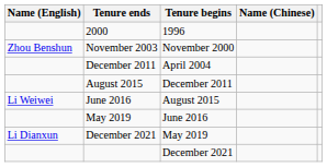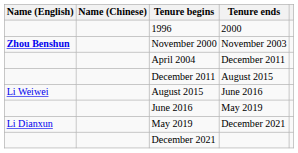columns swapped: Name (Chinese) <-> Tenure ends
November 2000 | Name (English): normal -> bold
